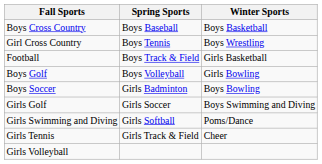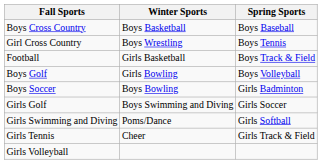columns swapped: Winter Sports <-> Spring Sports
